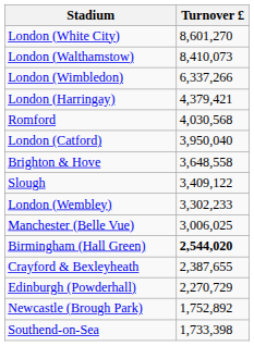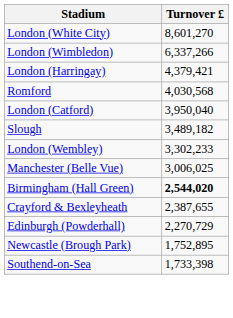- row: London (Walthamstow) | 8,410,073
- row: Brighton & Hove | 3,648,558
Slough | Turnover £: 3,409,122 -> 3,489,182
Newcastle (Brough Park) | Turnover £: 1,752,892 -> 1,752,895
